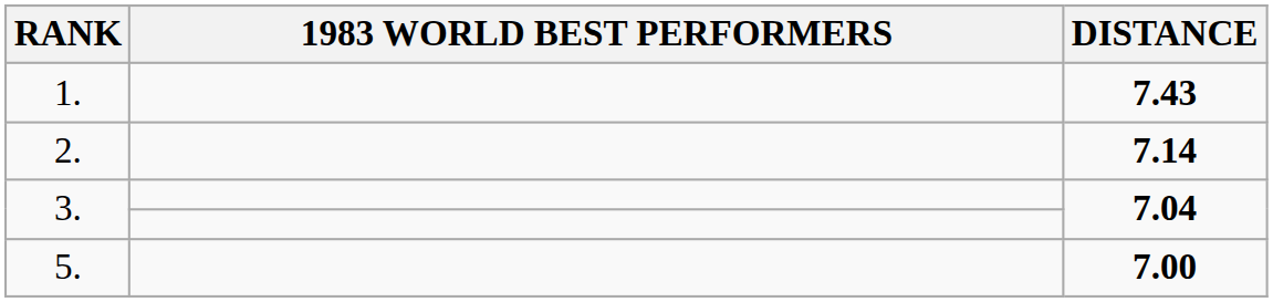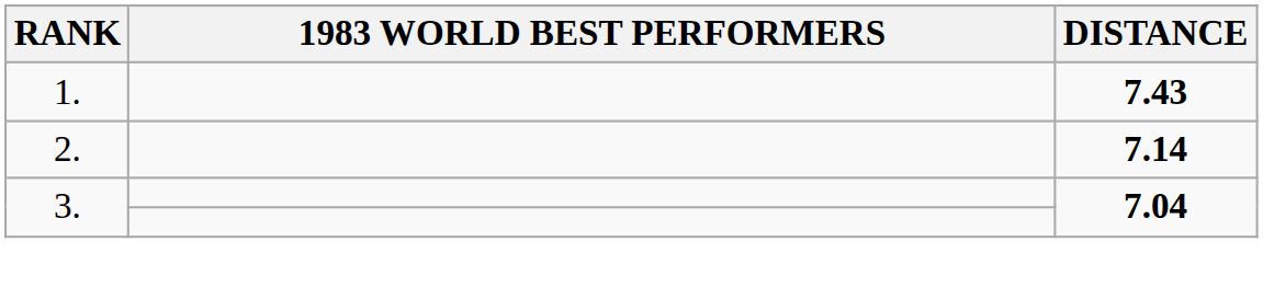- row: 5. | 7.00
